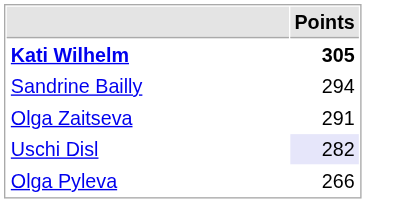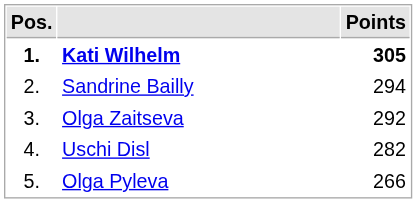+ column: Pos. | 1. | 2. | 3. | 4. | 5.
Olga Zaitseva | Points: 291 -> 292
Uschi Disl | Points: lavender background -> no background
